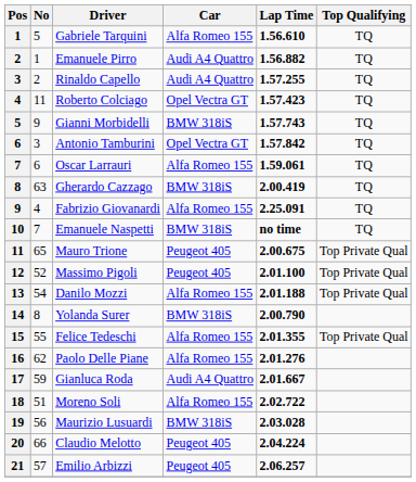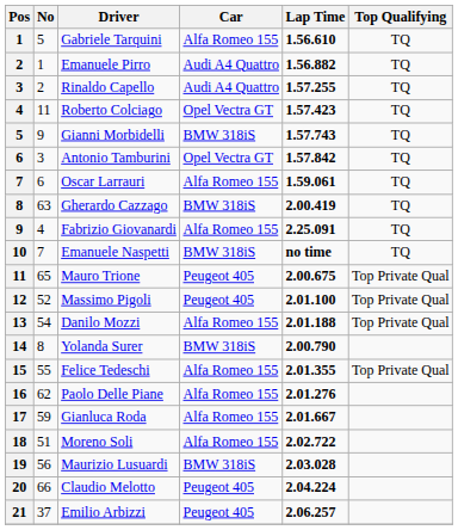Gianluca Roda | Car: Audi A4 Quattro -> Alfa Romeo 155
Emilio Arbizzi | No: 57 -> 37
